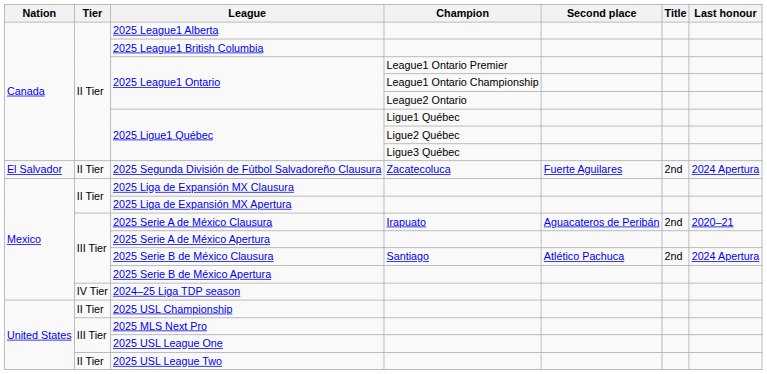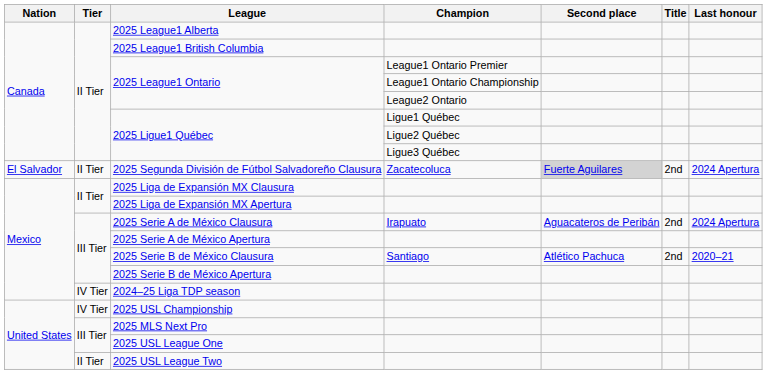2025 Segunda División de Fútbol Salvadoreño Clausura | Second place: no background -> lightgrey background
2025 Serie A de México Clausura | Last honour: 2020–21 -> 2024 Apertura
2025 Serie B de México Clausura | Last honour: 2024 Apertura -> 2020–21
2025 USL Championship | Tier: II Tier -> IV Tier
